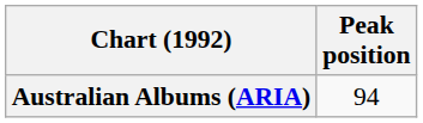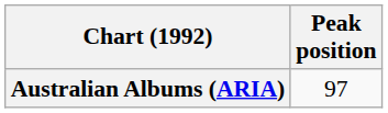Australian Albums (ARIA) | Peak position: 94 -> 97
